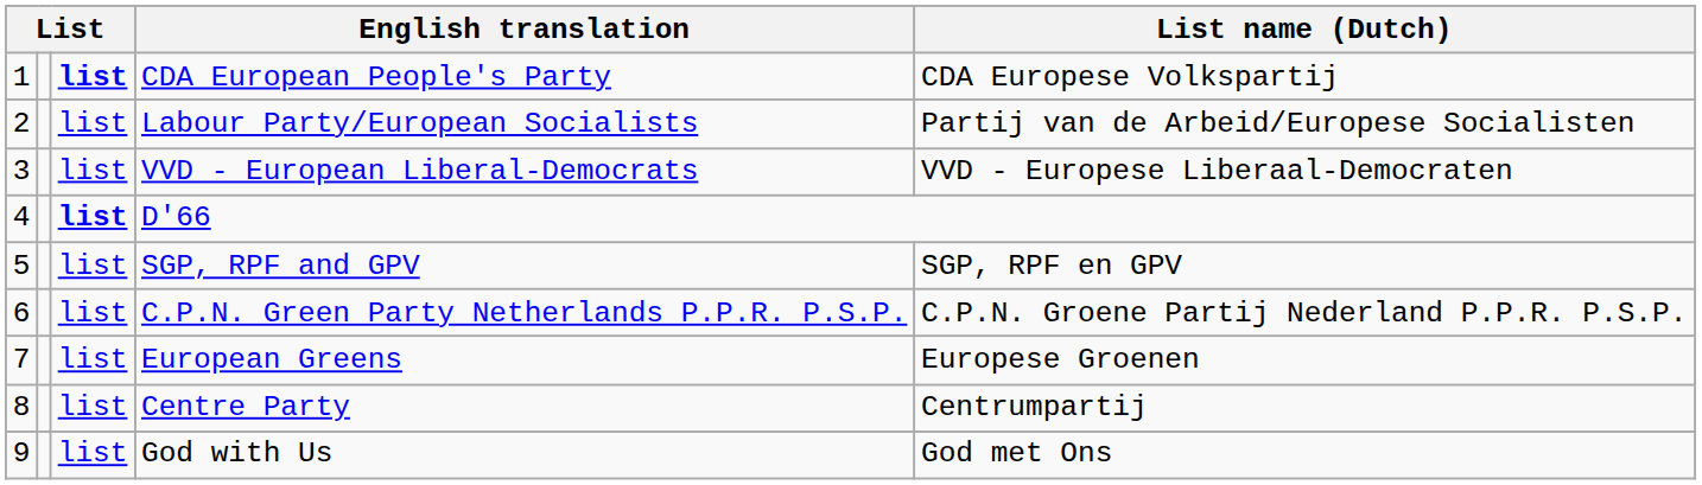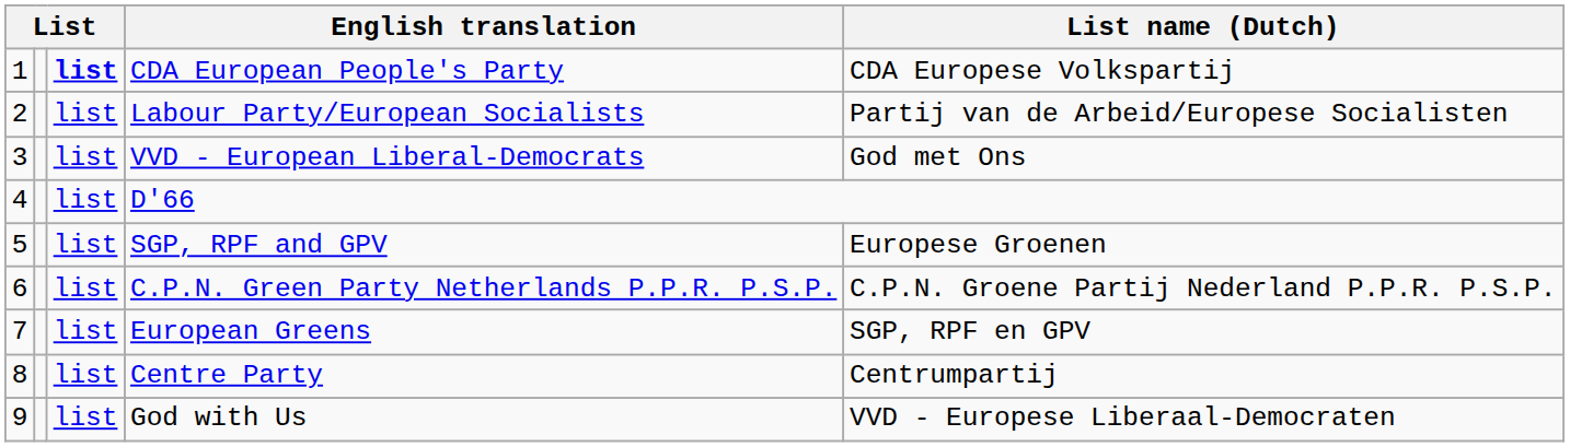VVD - European Liberal-Democrats | List name (Dutch): VVD - Europese Liberaal-Democraten -> God met Ons
D'66 | column 3: bold -> normal
SGP, RPF and GPV | List name (Dutch): SGP, RPF en GPV -> Europese Groenen
European Greens | List name (Dutch): Europese Groenen -> SGP, RPF en GPV
God with Us | List name (Dutch): God met Ons -> VVD - Europese Liberaal-Democraten
